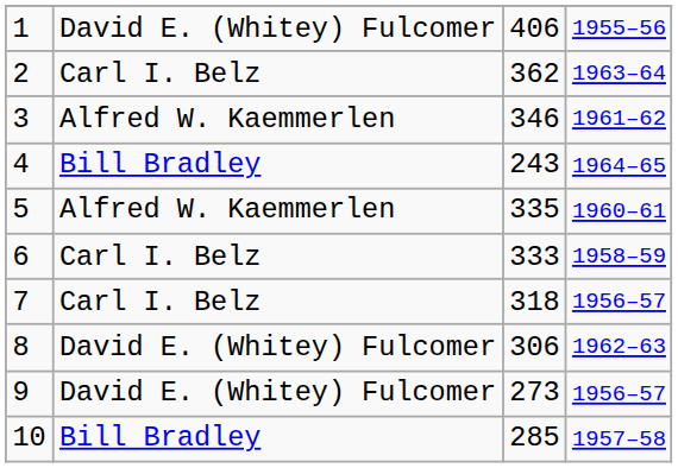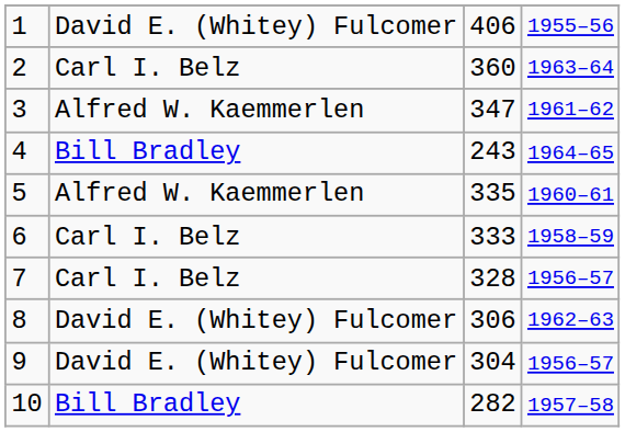2 | column 3: 362 -> 360
3 | column 3: 346 -> 347
7 | column 3: 318 -> 328
9 | column 3: 273 -> 304
10 | column 3: 285 -> 282
